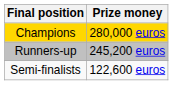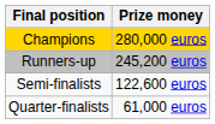+ row: Quarter-finalists | 61,000 euros
